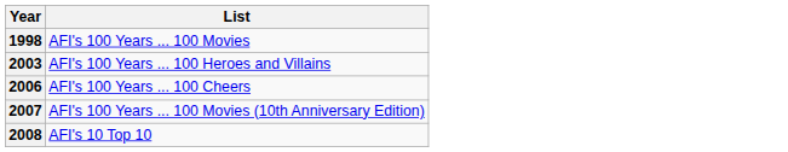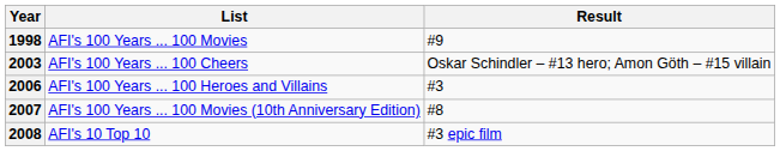+ column: Result | #9 | Oskar Schindler – #13 hero; Amon Göth – #15 villain | #3 | #8 | #3 epic film
2003 | List: AFI's 100 Years ... 100 Heroes and Villains -> AFI's 100 Years ... 100 Cheers
2006 | List: AFI's 100 Years ... 100 Cheers -> AFI's 100 Years ... 100 Heroes and Villains
